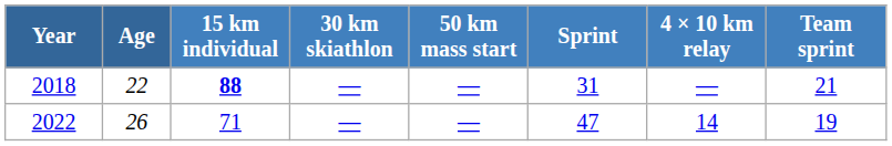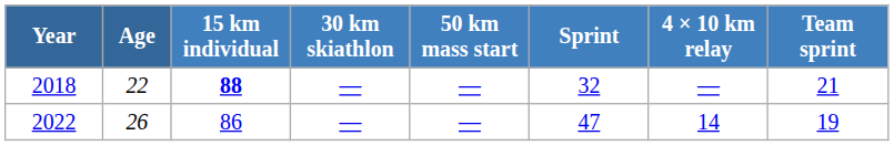2018 | Sprint: 31 -> 32
2022 | 15 km individual: 71 -> 86
